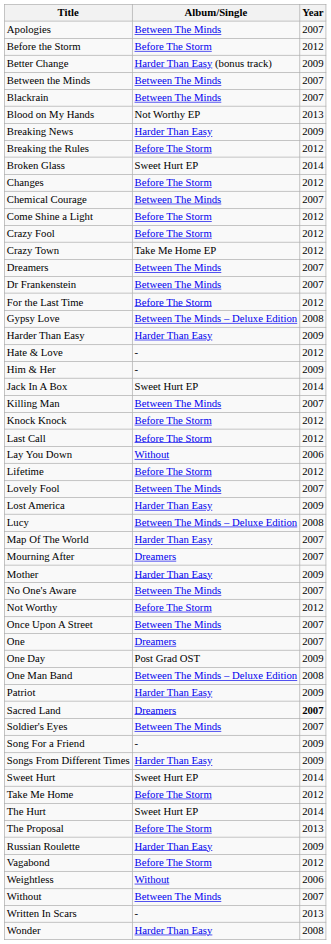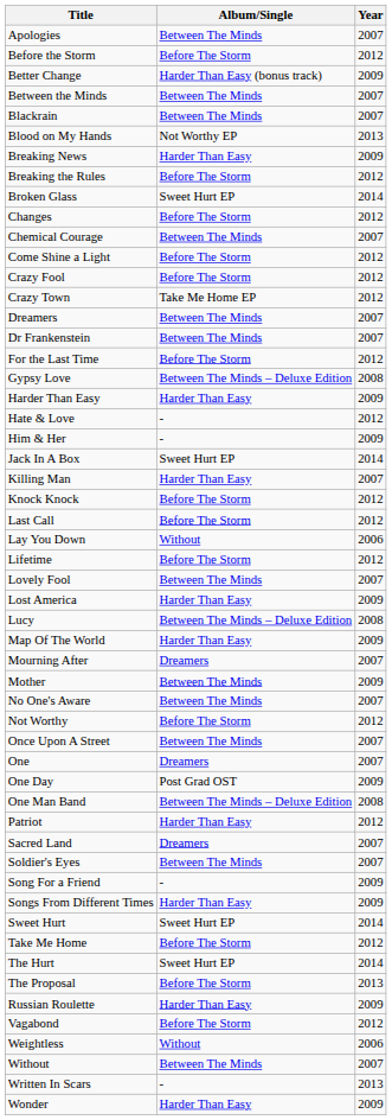Killing Man | Album/Single: Between The Minds -> Harder Than Easy
Map Of The World | Year: 2007 -> 2009
Mother | Album/Single: Harder Than Easy -> Between The Minds
Patriot | Year: 2009 -> 2012
Sacred Land | Year: bold -> normal
Wonder | Year: 2008 -> 2009
